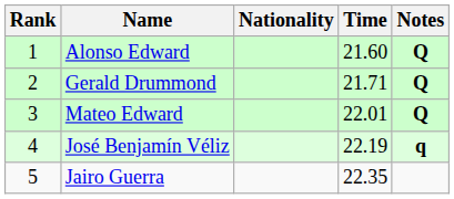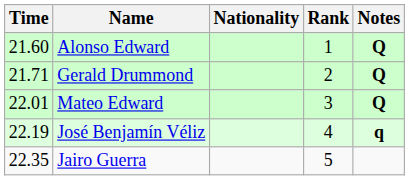columns swapped: Rank <-> Time
